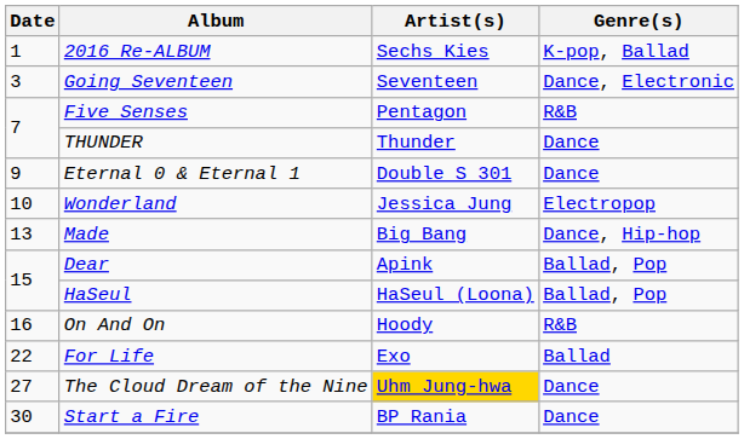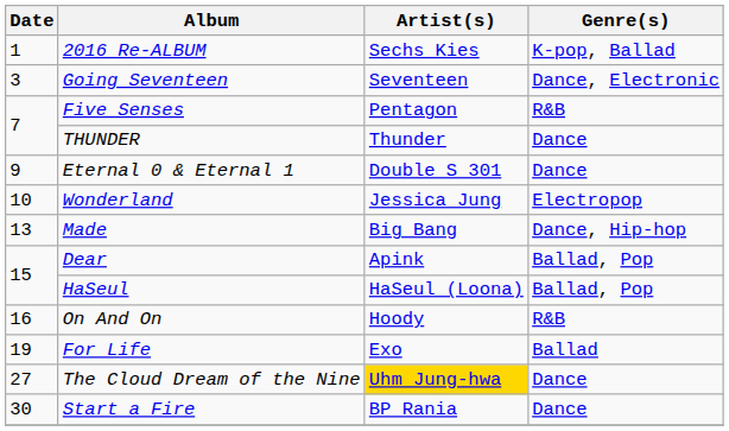For Life | Date: 22 -> 19
